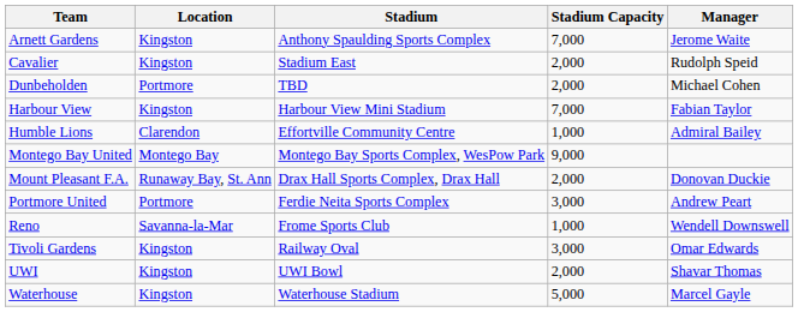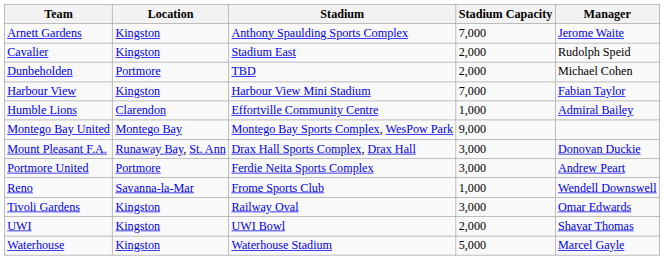Mount Pleasant F.A. | Stadium Capacity: 2,000 -> 3,000
